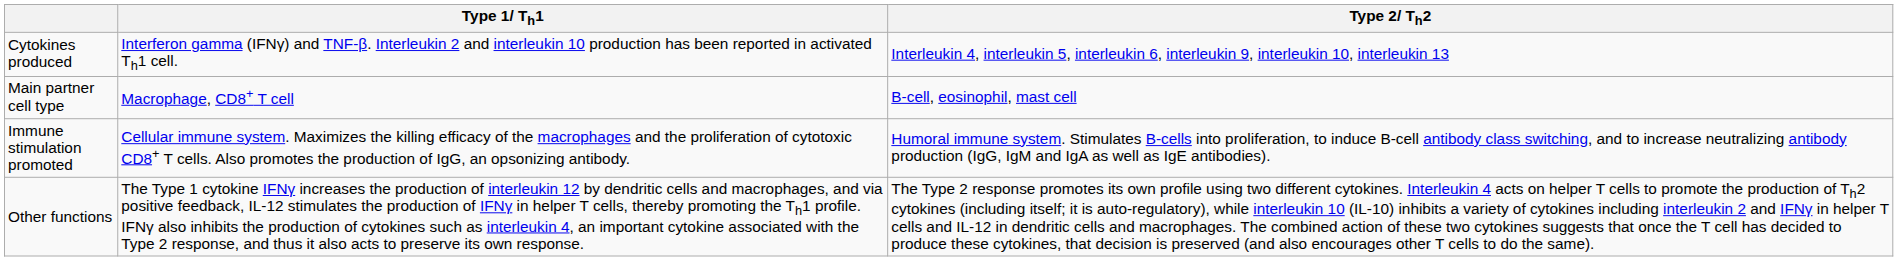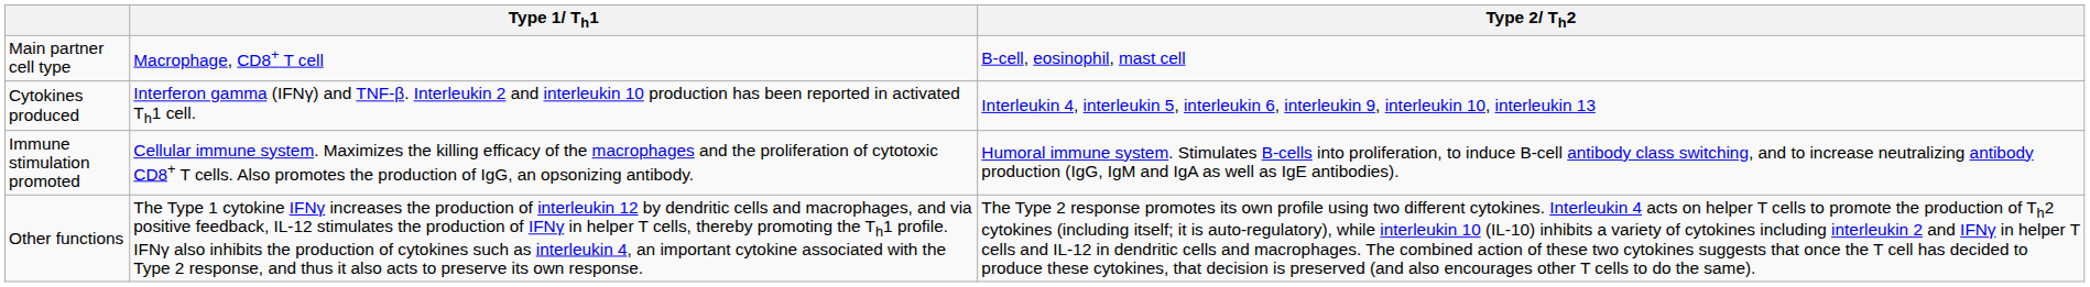rows swapped: Main partner cell type <-> Cytokines produced
